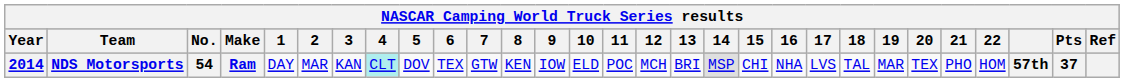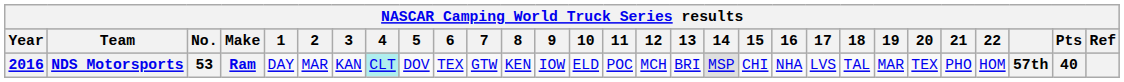NDS Motorsports | Year: 2014 -> 2016
NDS Motorsports | No.: 54 -> 53
NDS Motorsports | Pts: 37 -> 40
